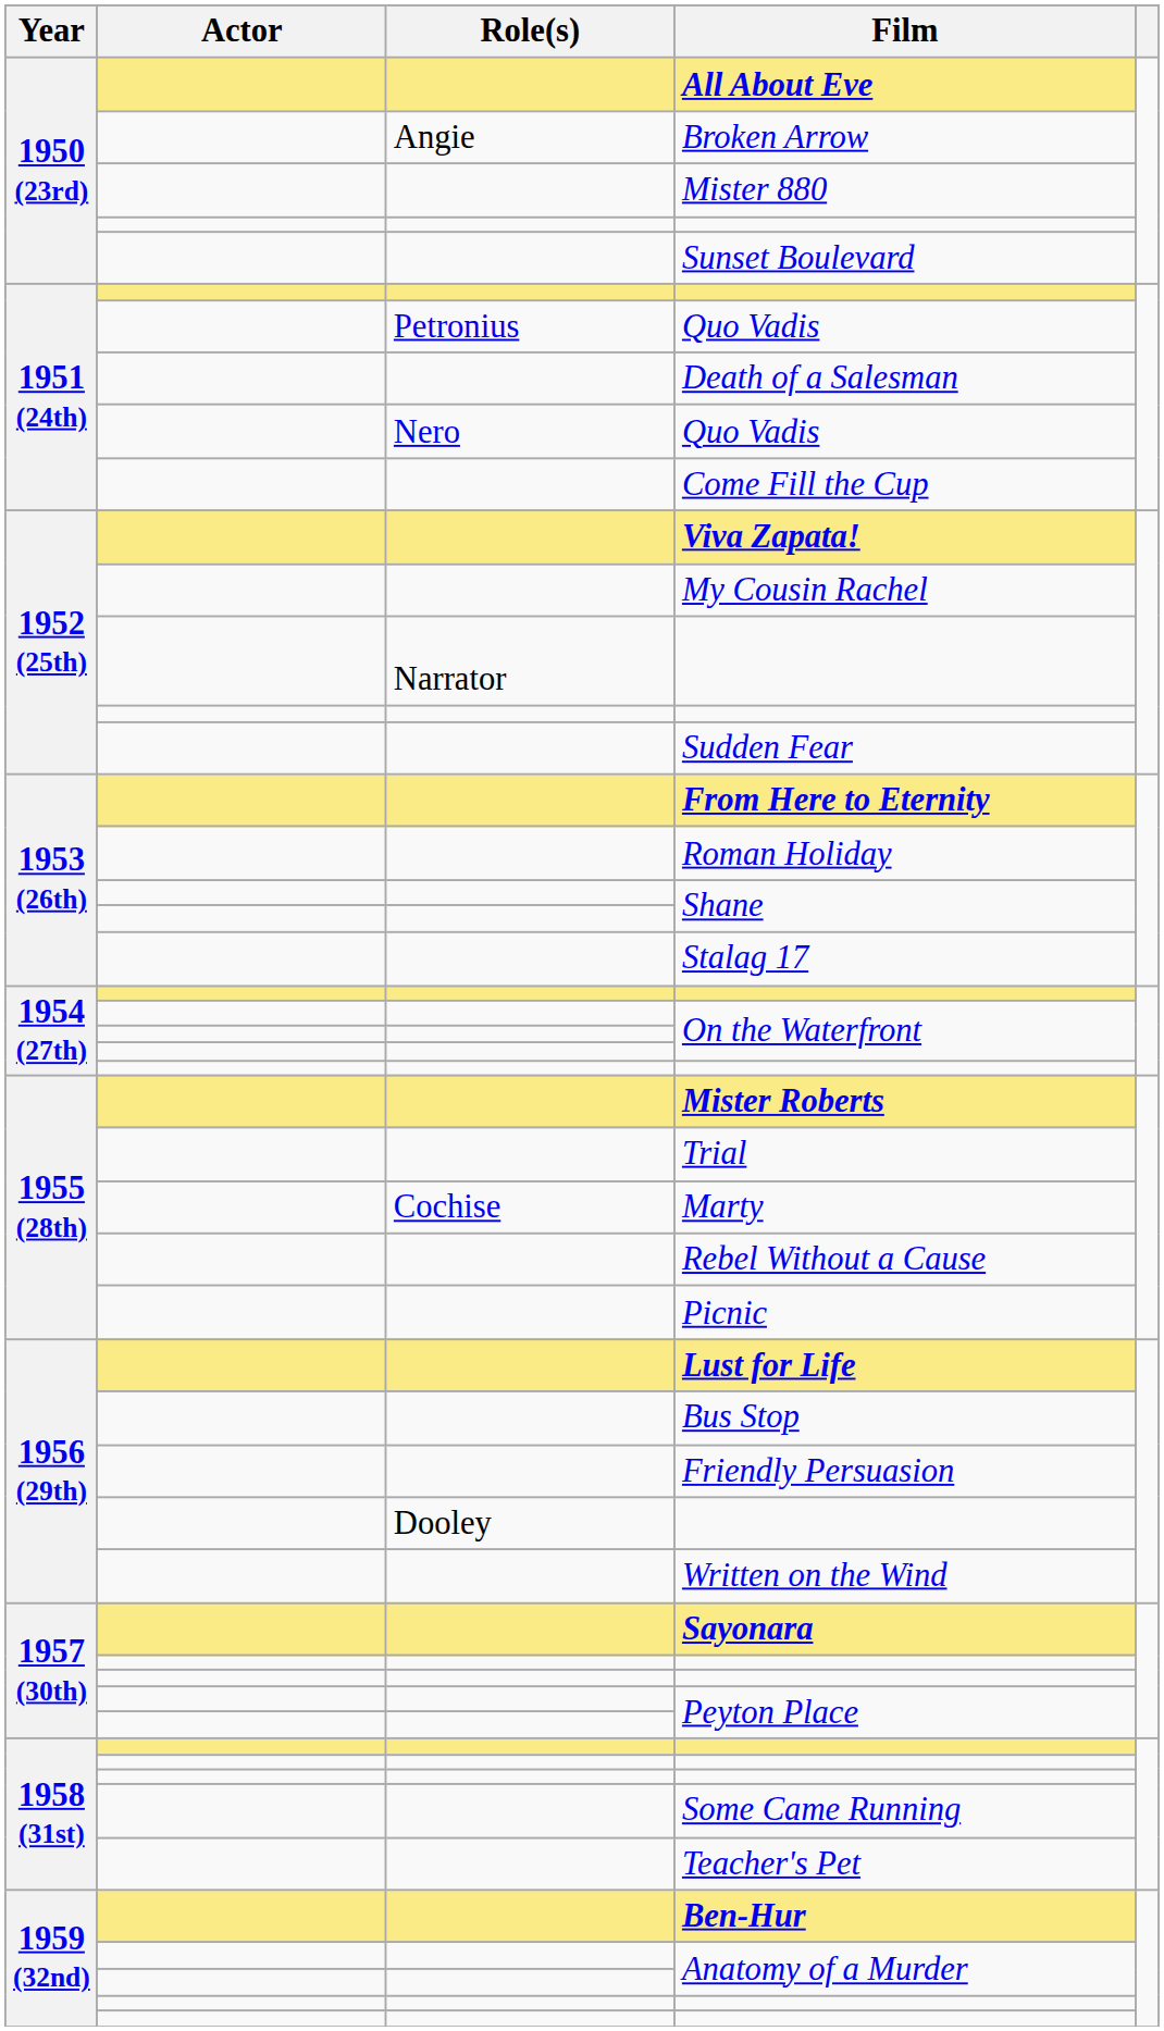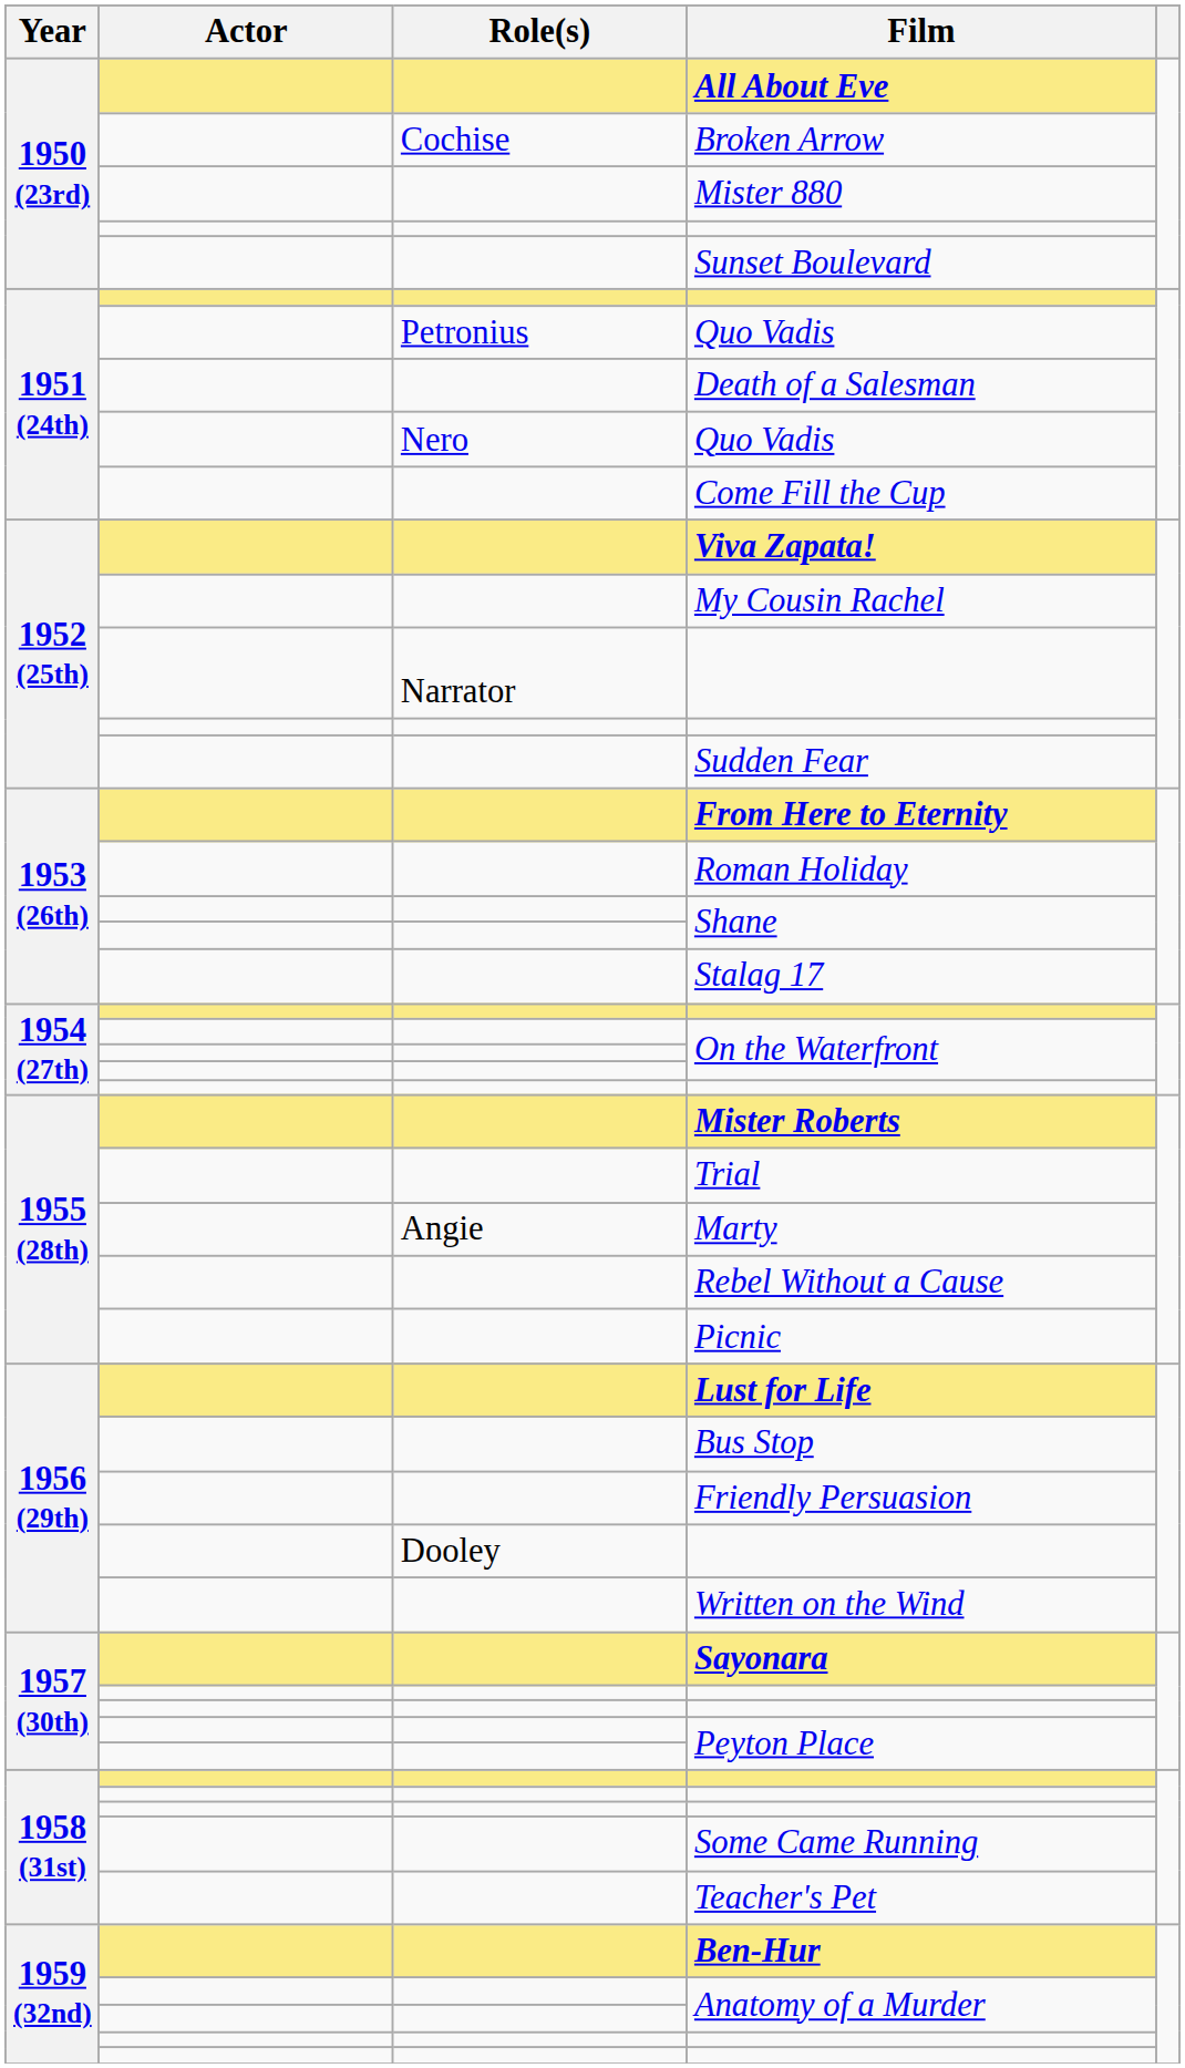Broken Arrow | Role(s): Angie -> Cochise
Marty | Role(s): Cochise -> Angie
